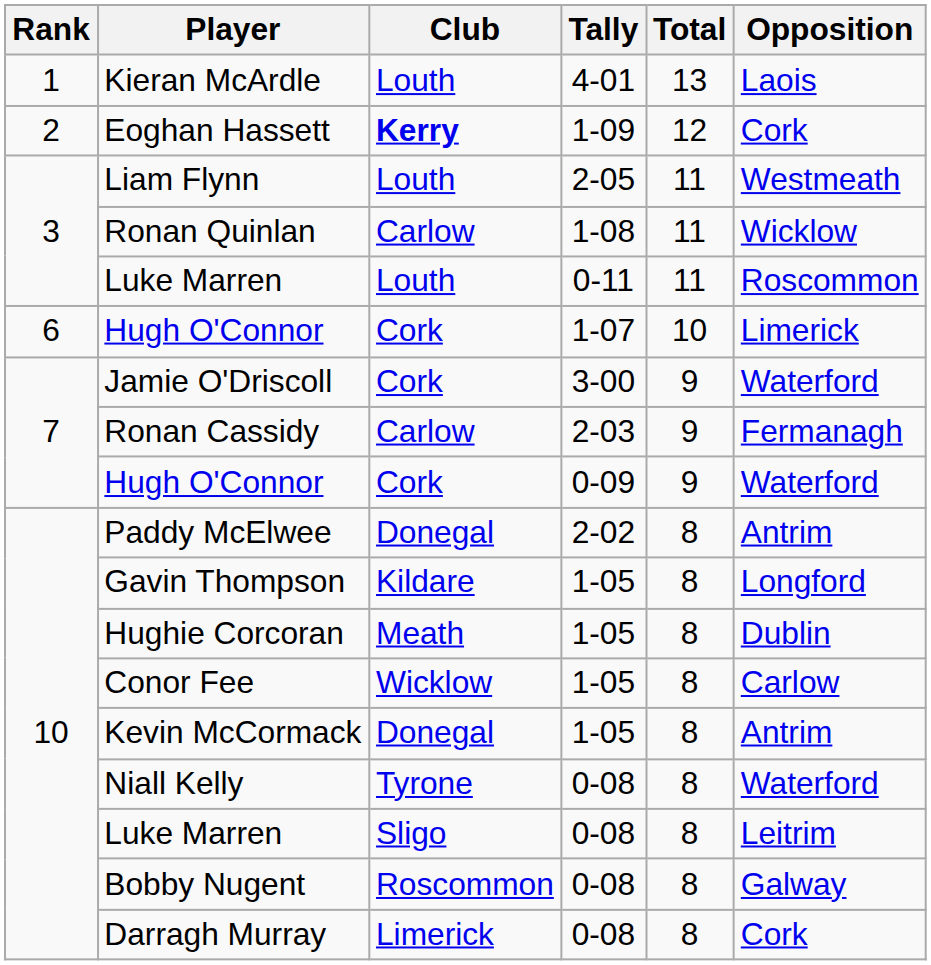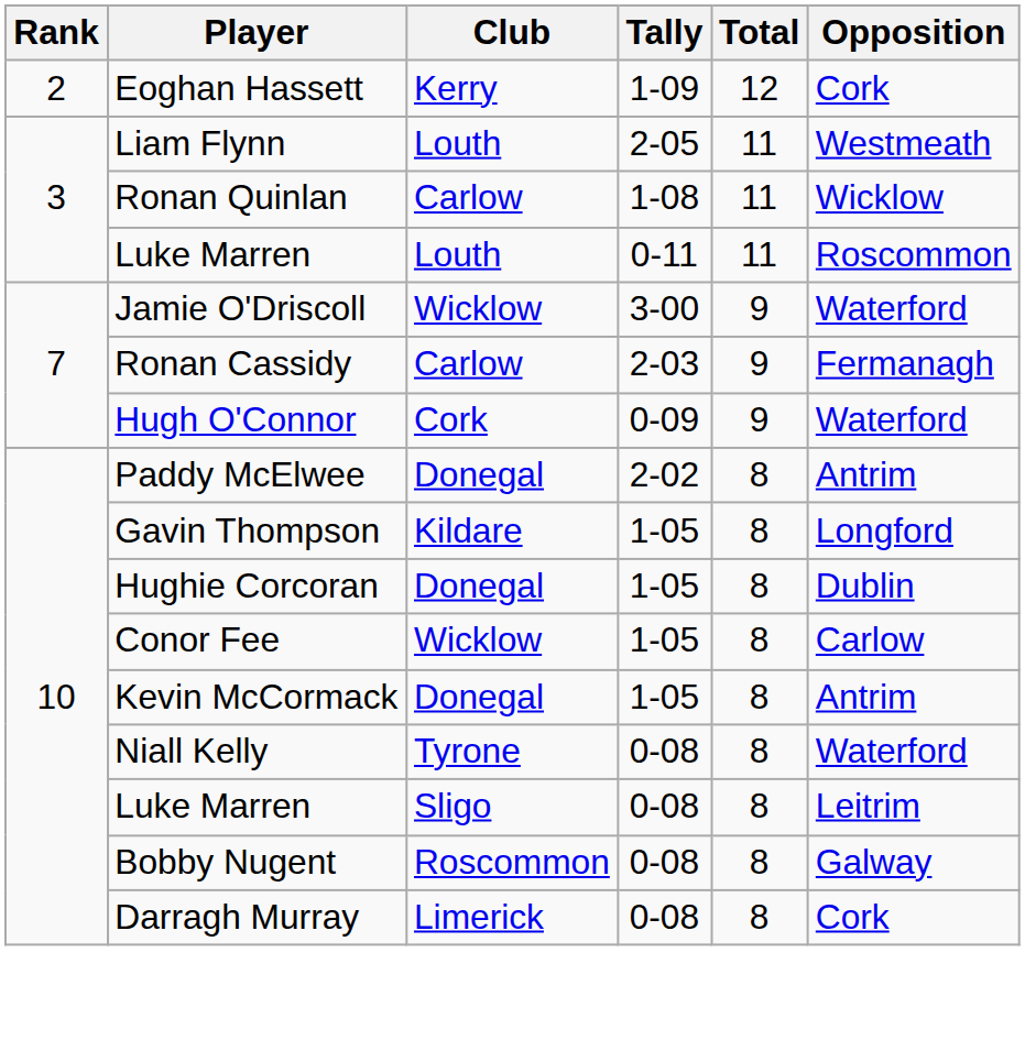- row: 1 | Kieran McArdle | Louth | 4-01 | 13 | Laois
Eoghan Hassett | Club: bold -> normal
- row: 6 | Hugh O'Connor | Cork | 1-07 | 10 | Limerick
Jamie O'Driscoll | Club: Cork -> Wicklow
Hughie Corcoran | Club: Meath -> Donegal
